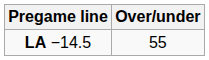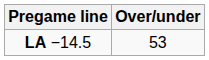LA −14.5 | Over/under: 55 -> 53
